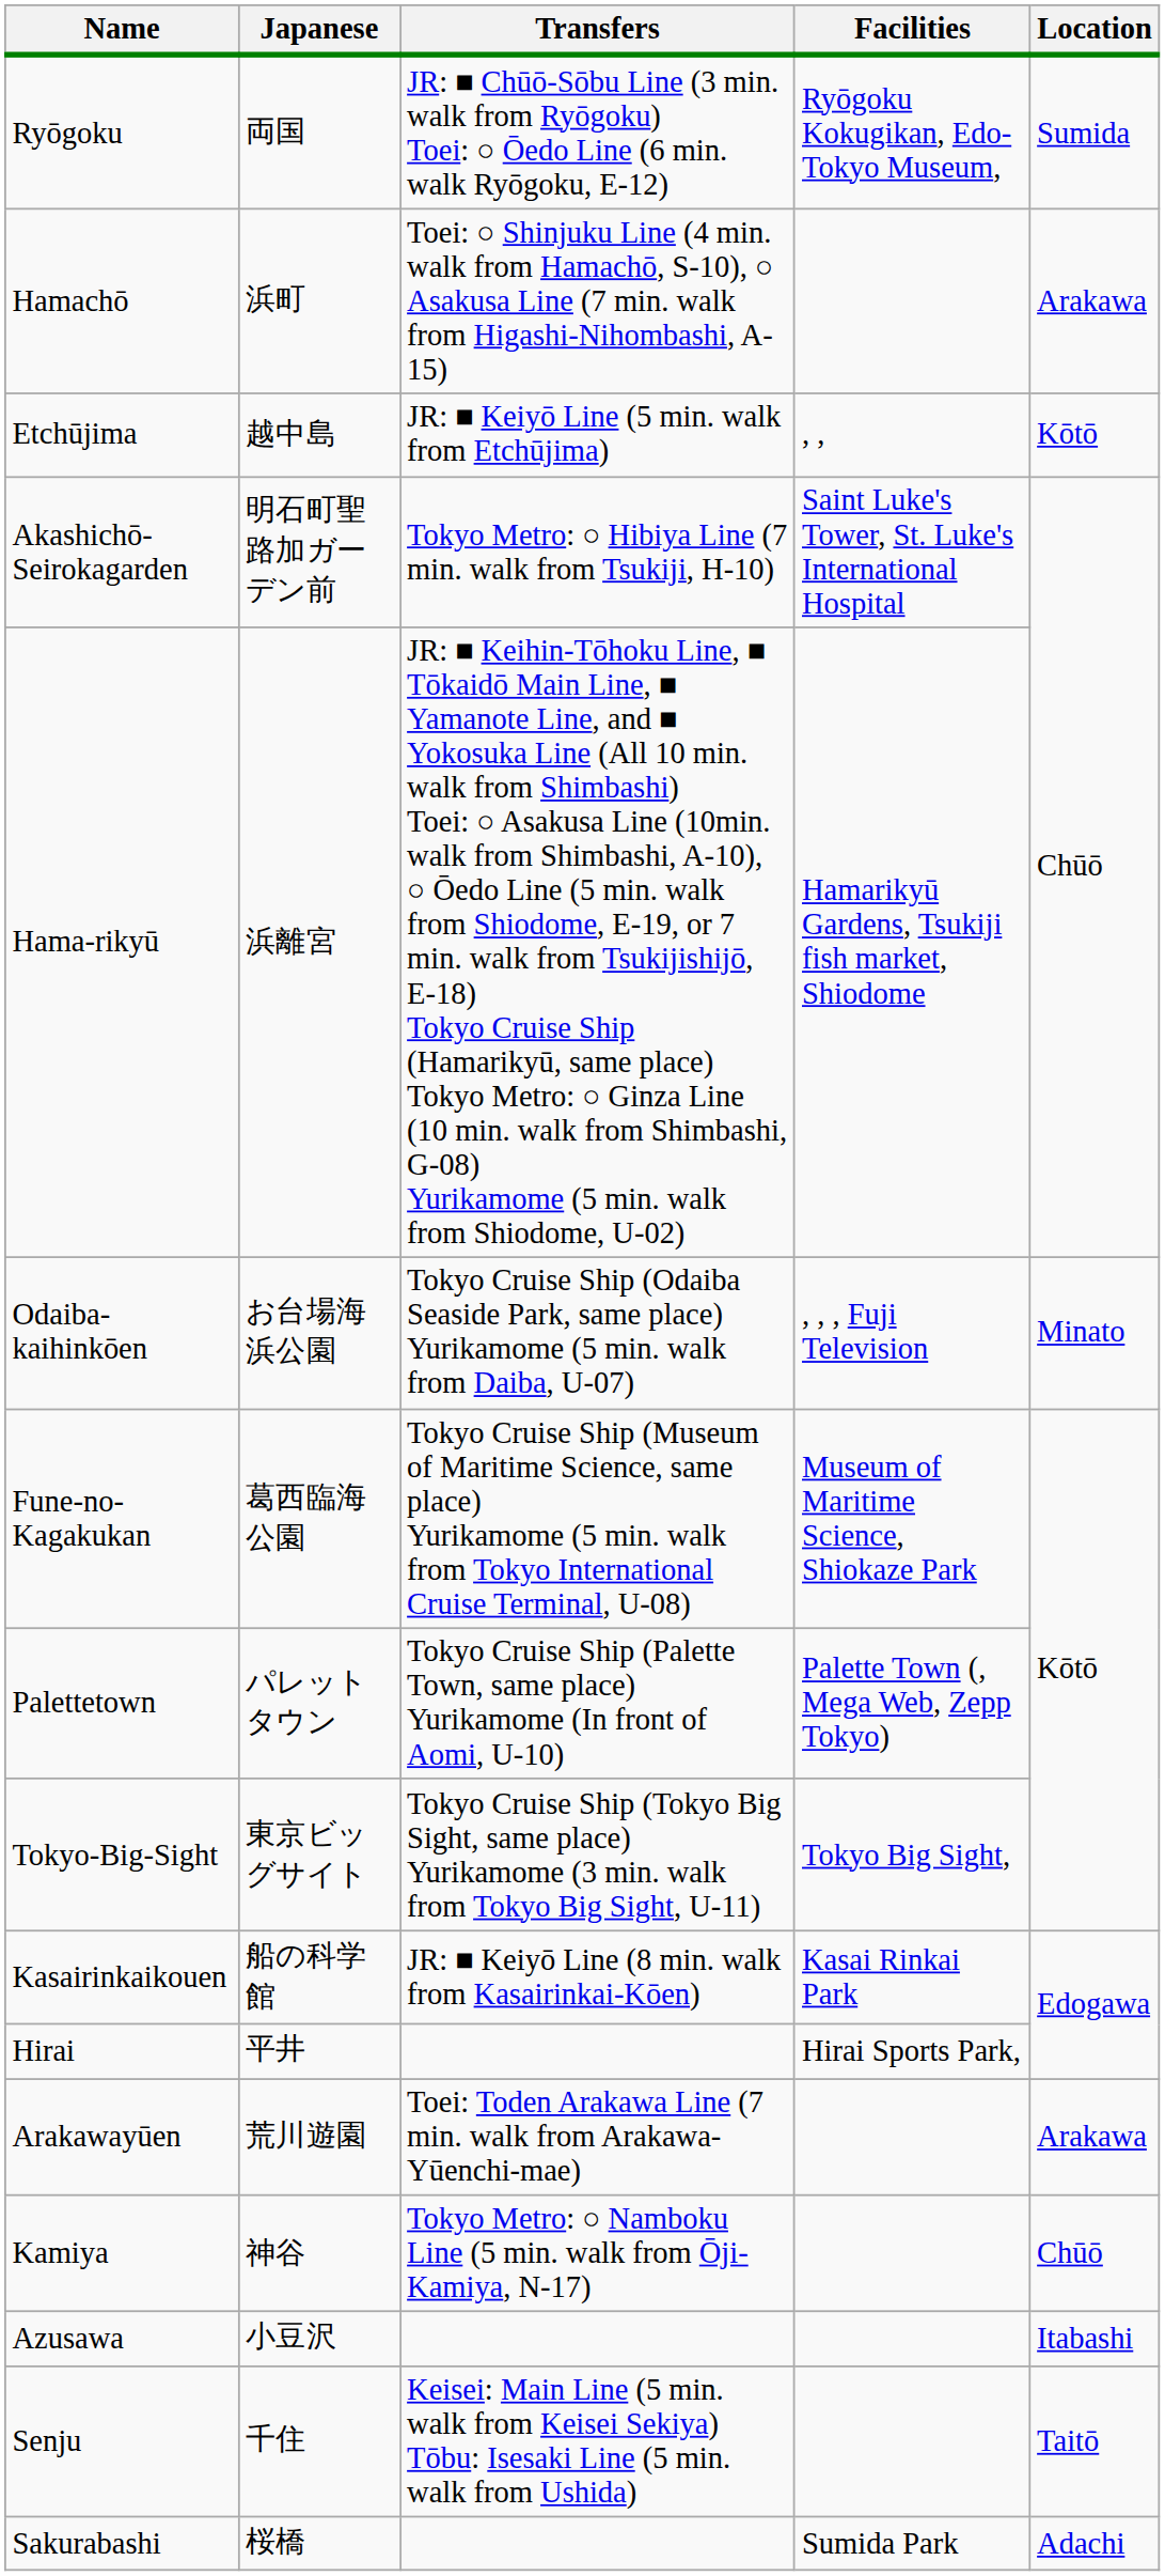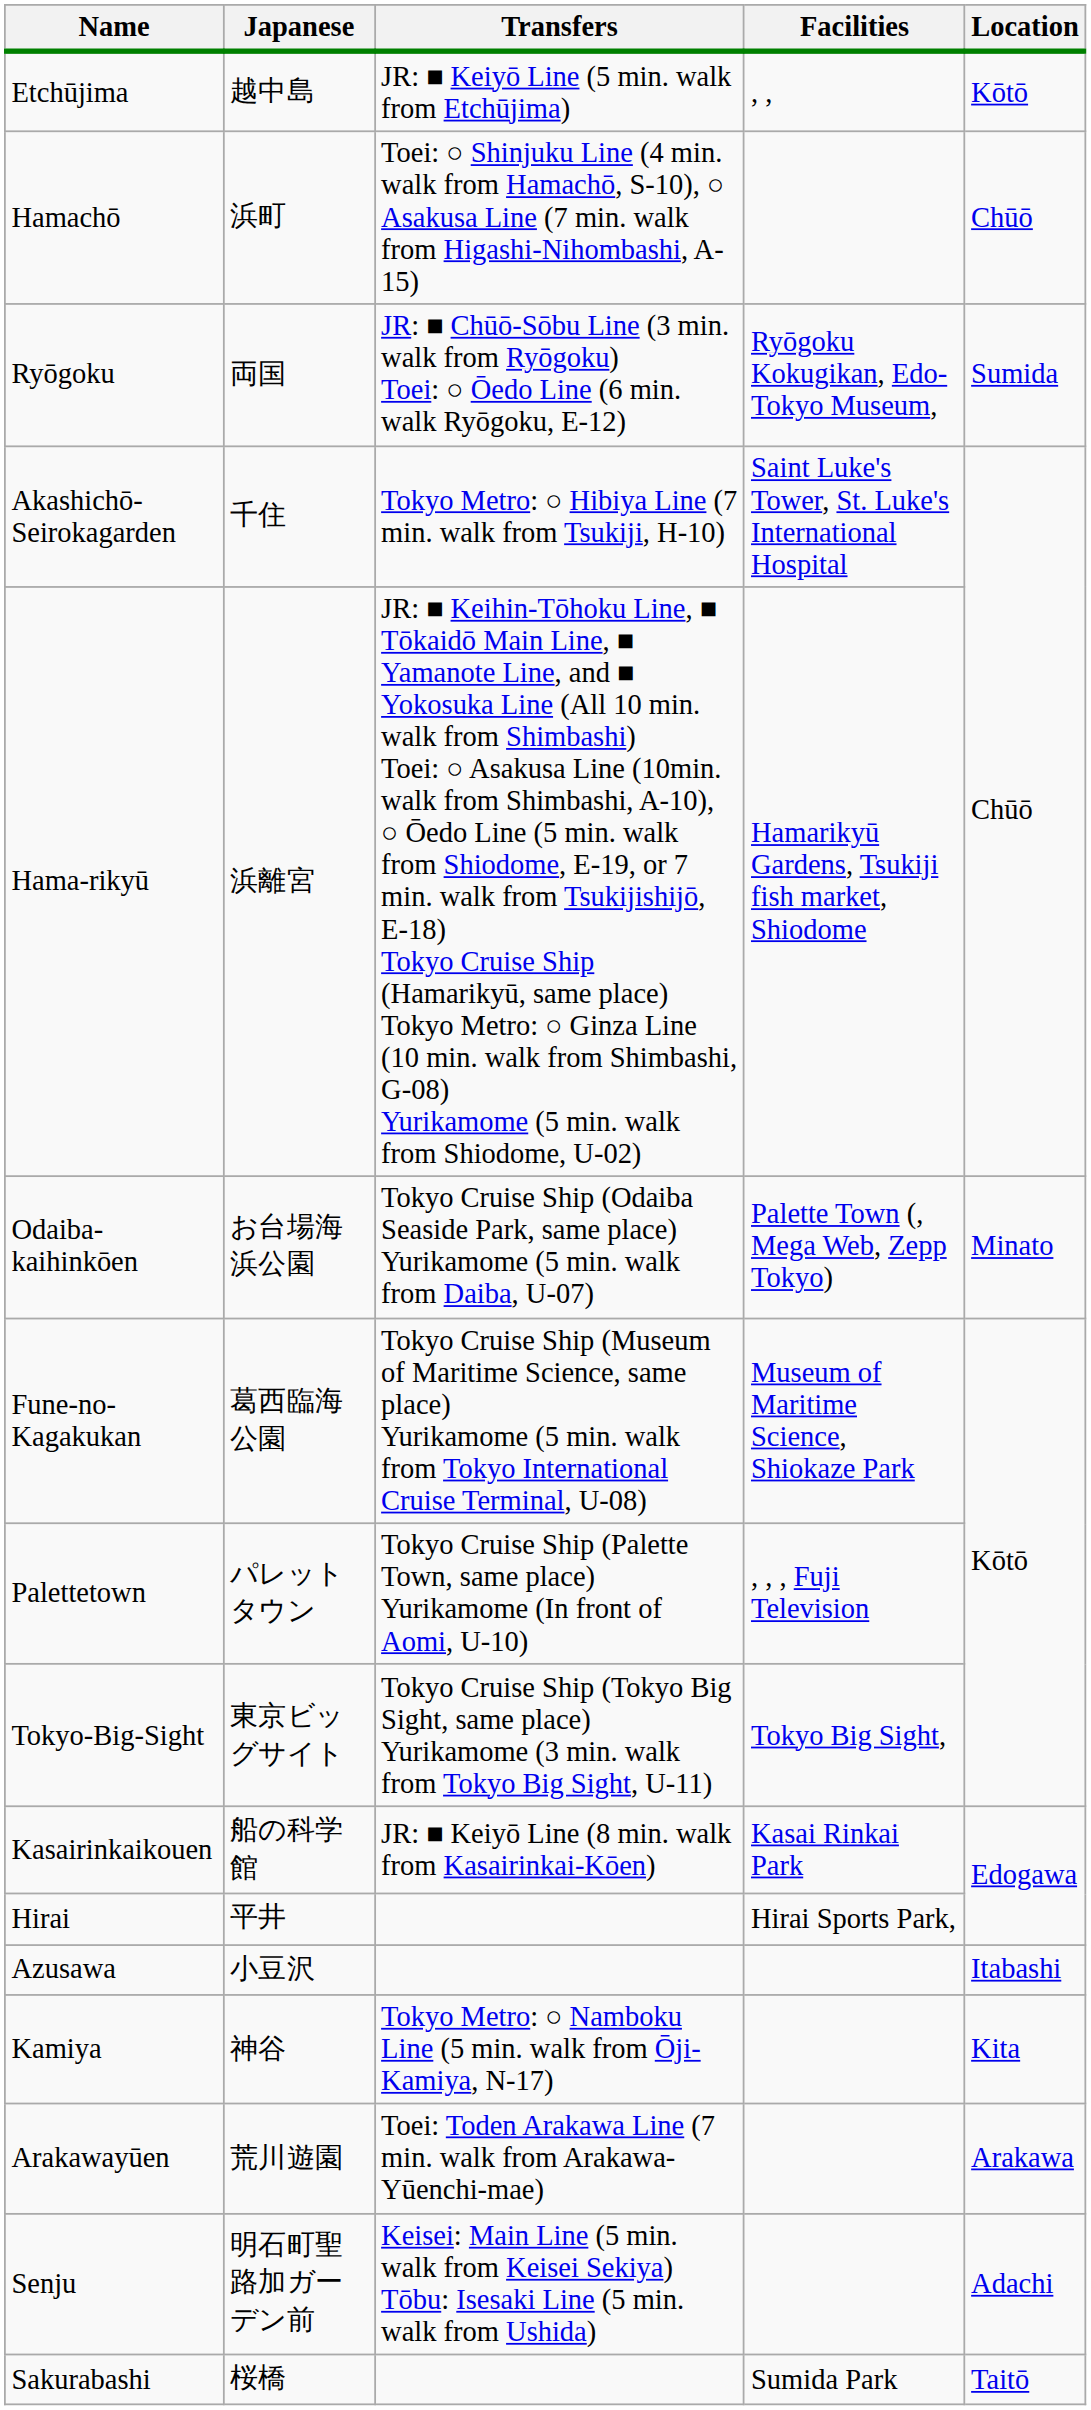rows swapped: Ryōgoku <-> Etchūjima
Hamachō | Location: Arakawa -> Chūō
Akashichō- Seirokagarden | Japanese: 明石町聖路加ガーデン前 -> 千住
Odaiba-kaihinkōen | Facilities: , , , Fuji Television -> Palette Town (, Mega Web, Zepp Tokyo)
Palettetown | Facilities: Palette Town (, Mega Web, Zepp Tokyo) -> , , , Fuji Television
rows swapped: Azusawa <-> Arakawayūen
Kamiya | Location: Chūō -> Kita
Senju | Japanese: 千住 -> 明石町聖路加ガーデン前
Senju | Location: Taitō -> Adachi
Sakurabashi | Location: Adachi -> Taitō
